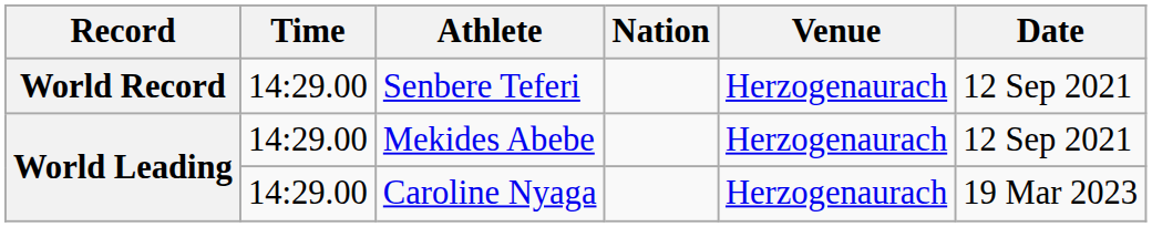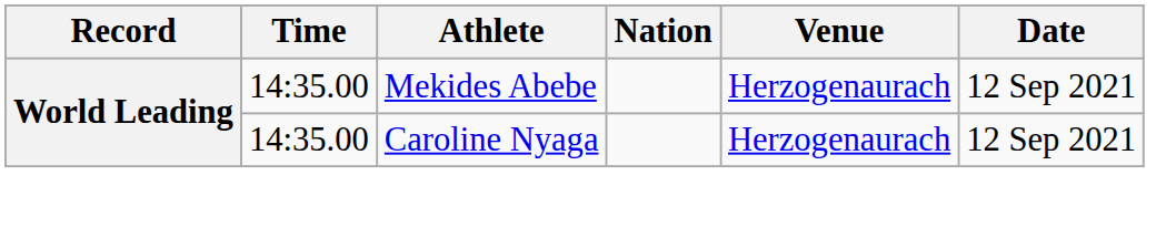- row: World Record | 14:29.00 | Senbere Teferi | Herzogenaurach | 12 Sep 2021
Mekides Abebe | Time: 14:29.00 -> 14:35.00
Caroline Nyaga | Time: 14:29.00 -> 14:35.00
Caroline Nyaga | Date: 19 Mar 2023 -> 12 Sep 2021
